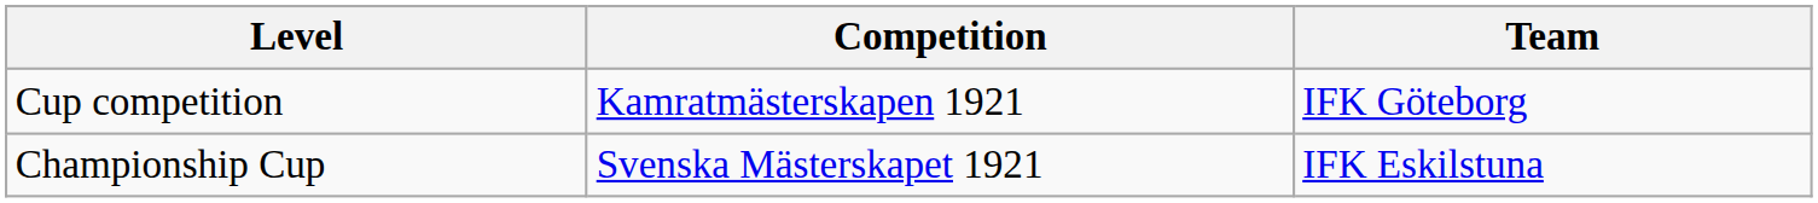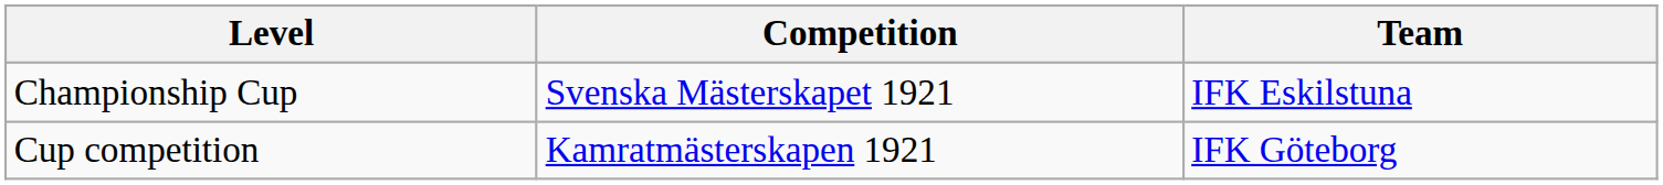rows swapped: Championship Cup <-> Cup competition
